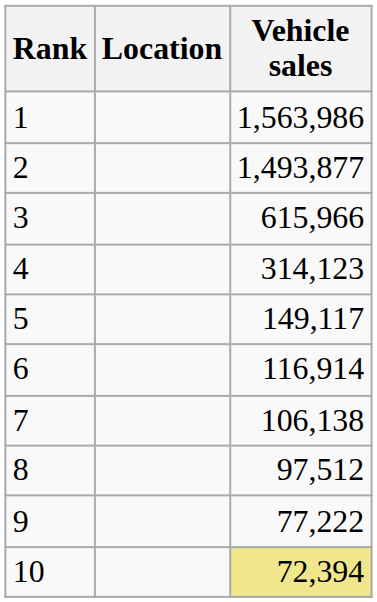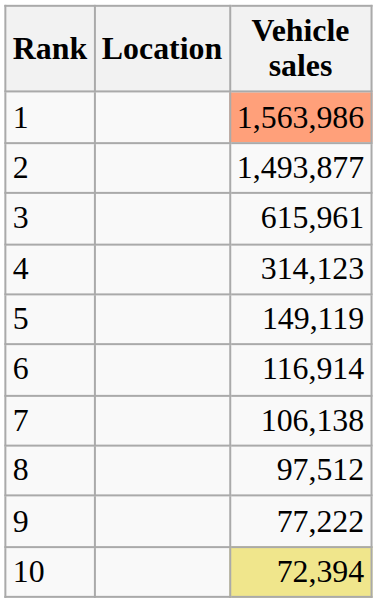1 | Vehicle sales: no background -> lightsalmon background
3 | Vehicle sales: 615,966 -> 615,961
5 | Vehicle sales: 149,117 -> 149,119
